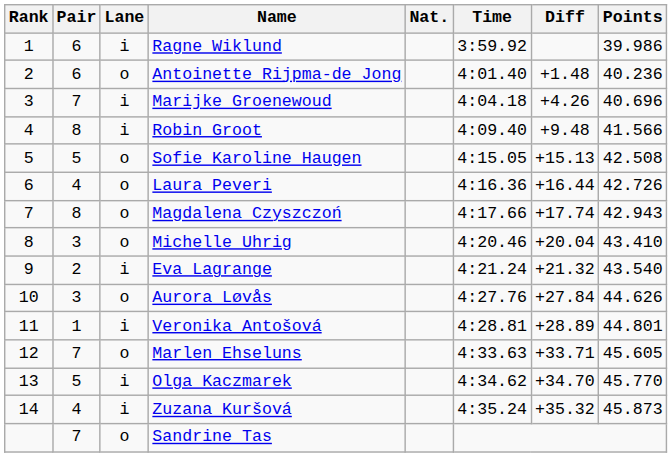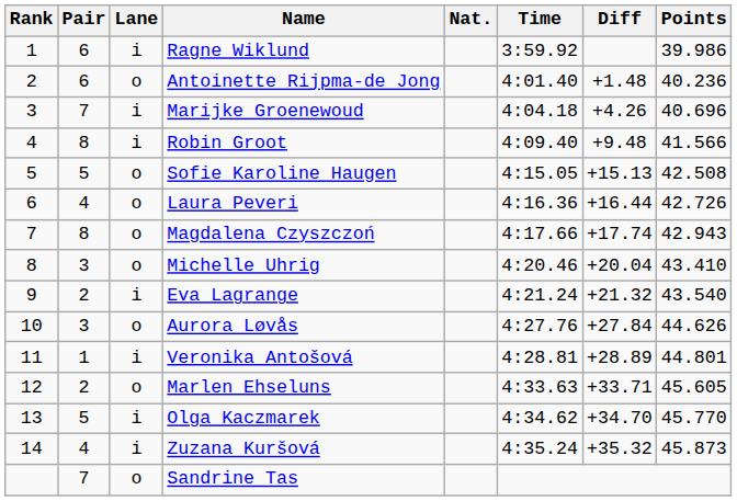Marlen Ehseluns | Pair: 7 -> 2
